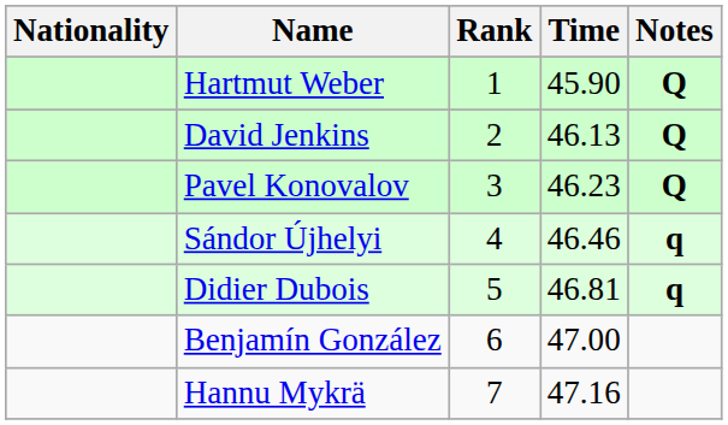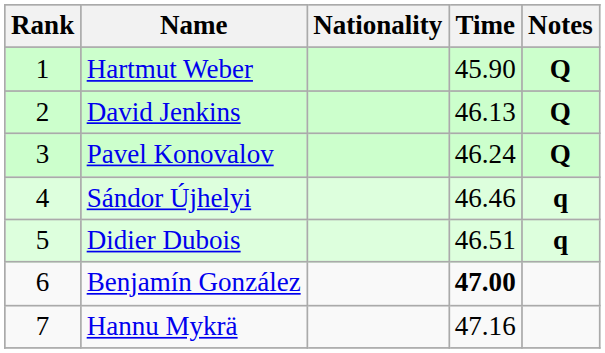columns swapped: Rank <-> Nationality
Pavel Konovalov | Time: 46.23 -> 46.24
Didier Dubois | Time: 46.81 -> 46.51
Benjamín González | Time: normal -> bold
